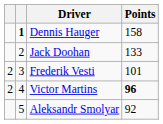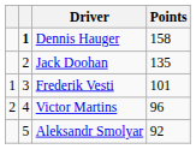Jack Doohan | Points: 133 -> 135
Frederik Vesti | column 1: 2 -> 1
Victor Martins | Points: bold -> normal
